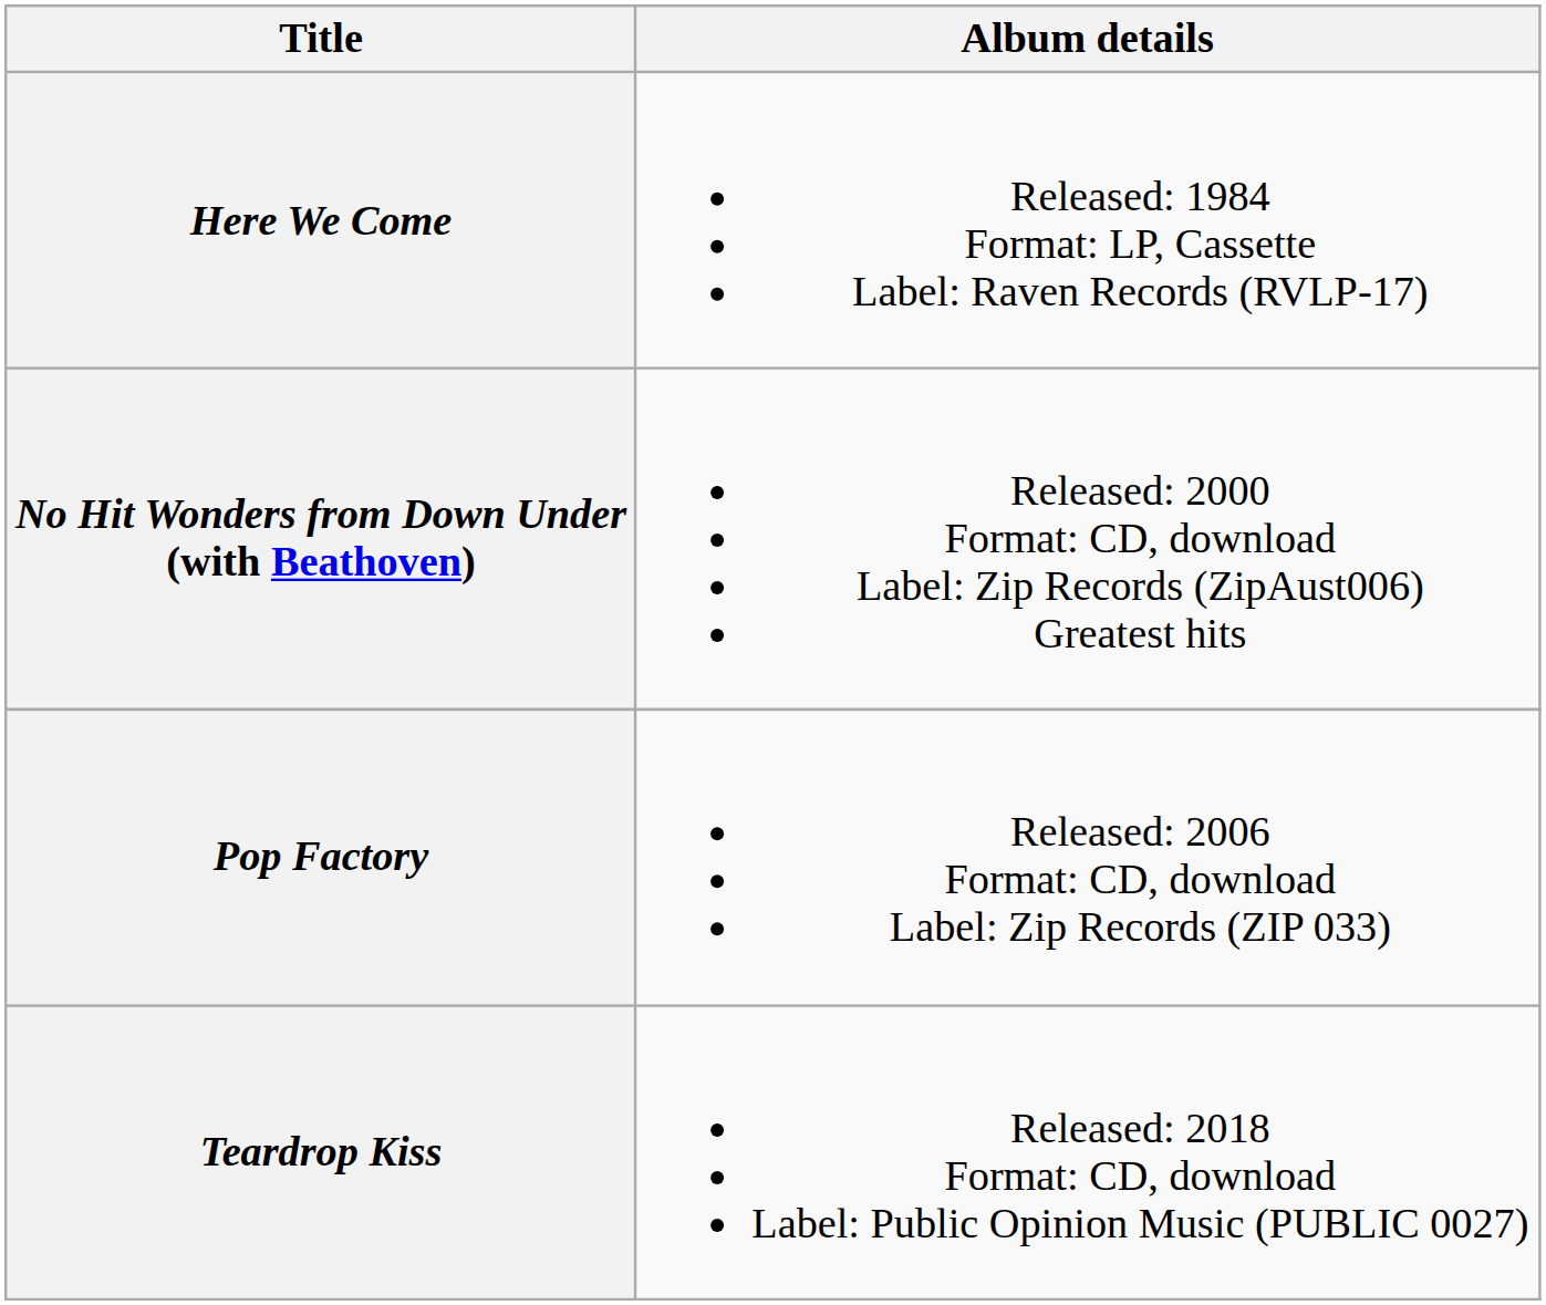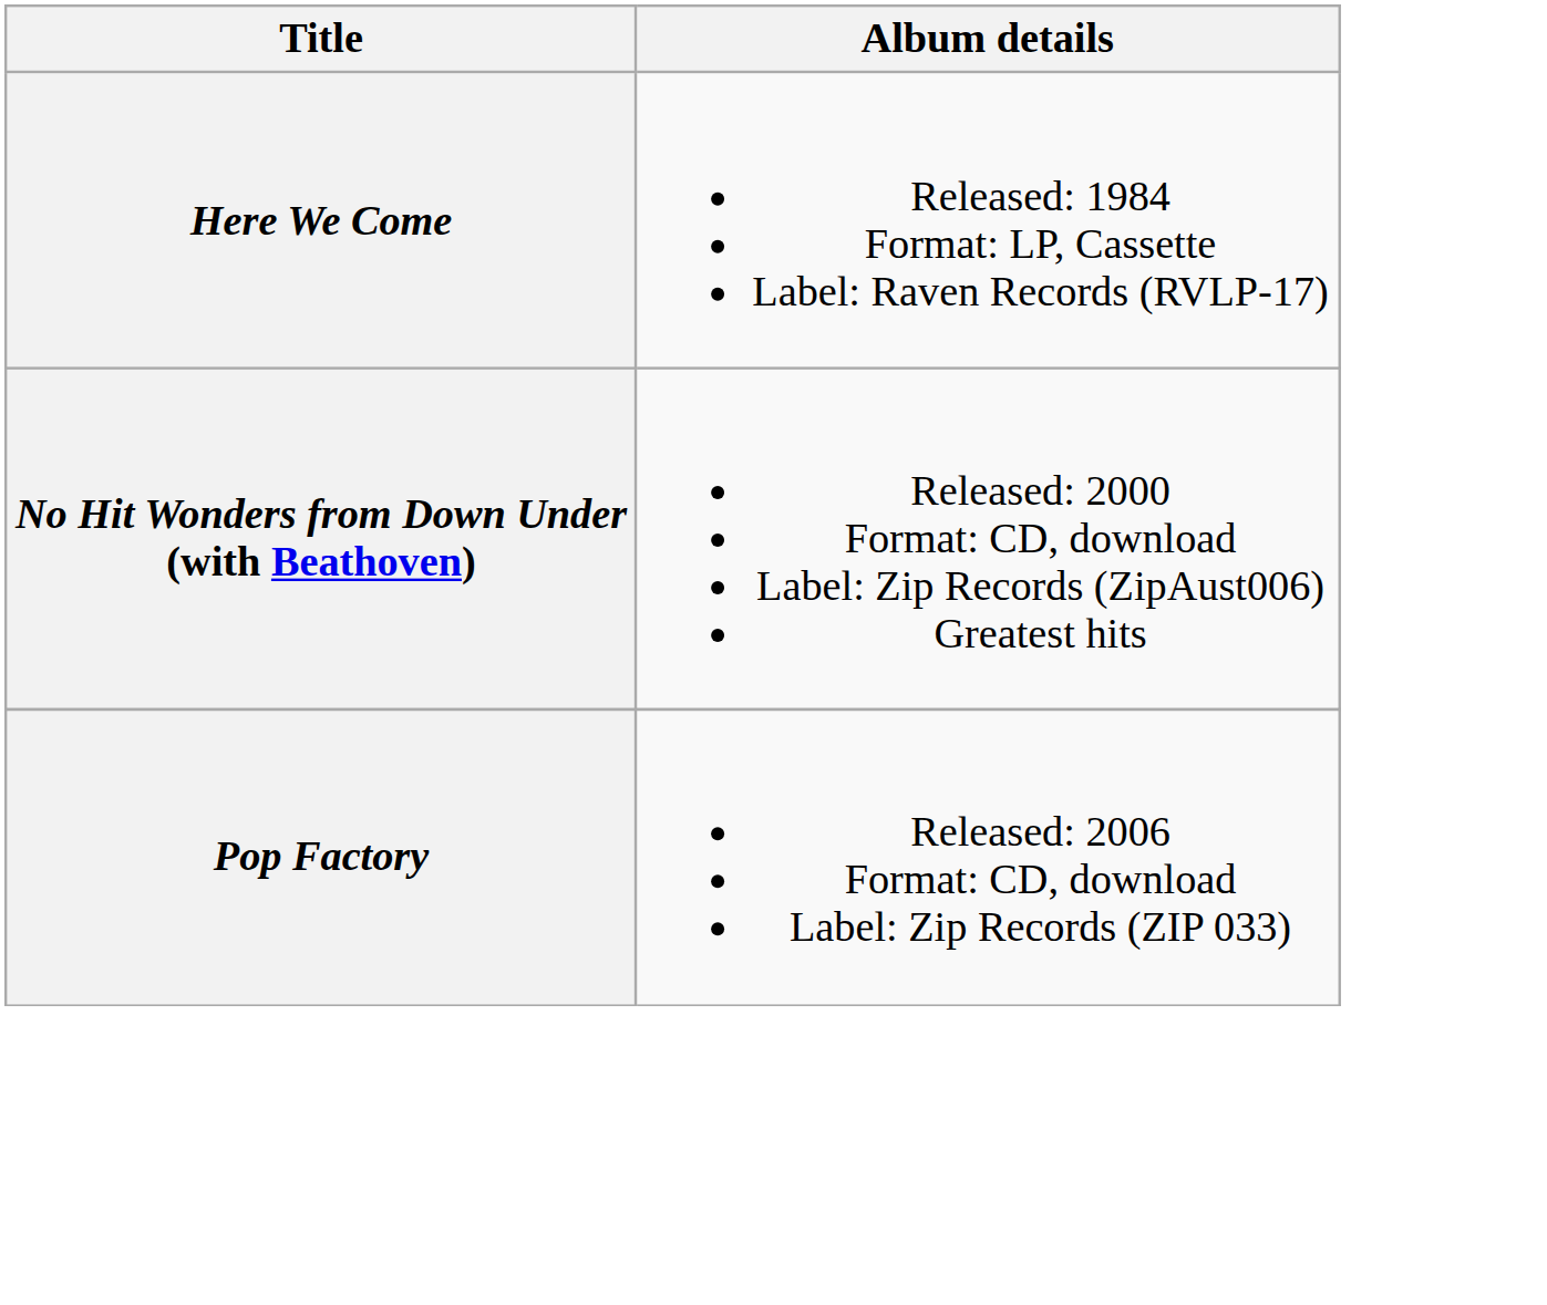- row: Teardrop Kiss | Released: 2018 Format: CD, download Label: Public Opinion Music (PUBLIC 0027)
